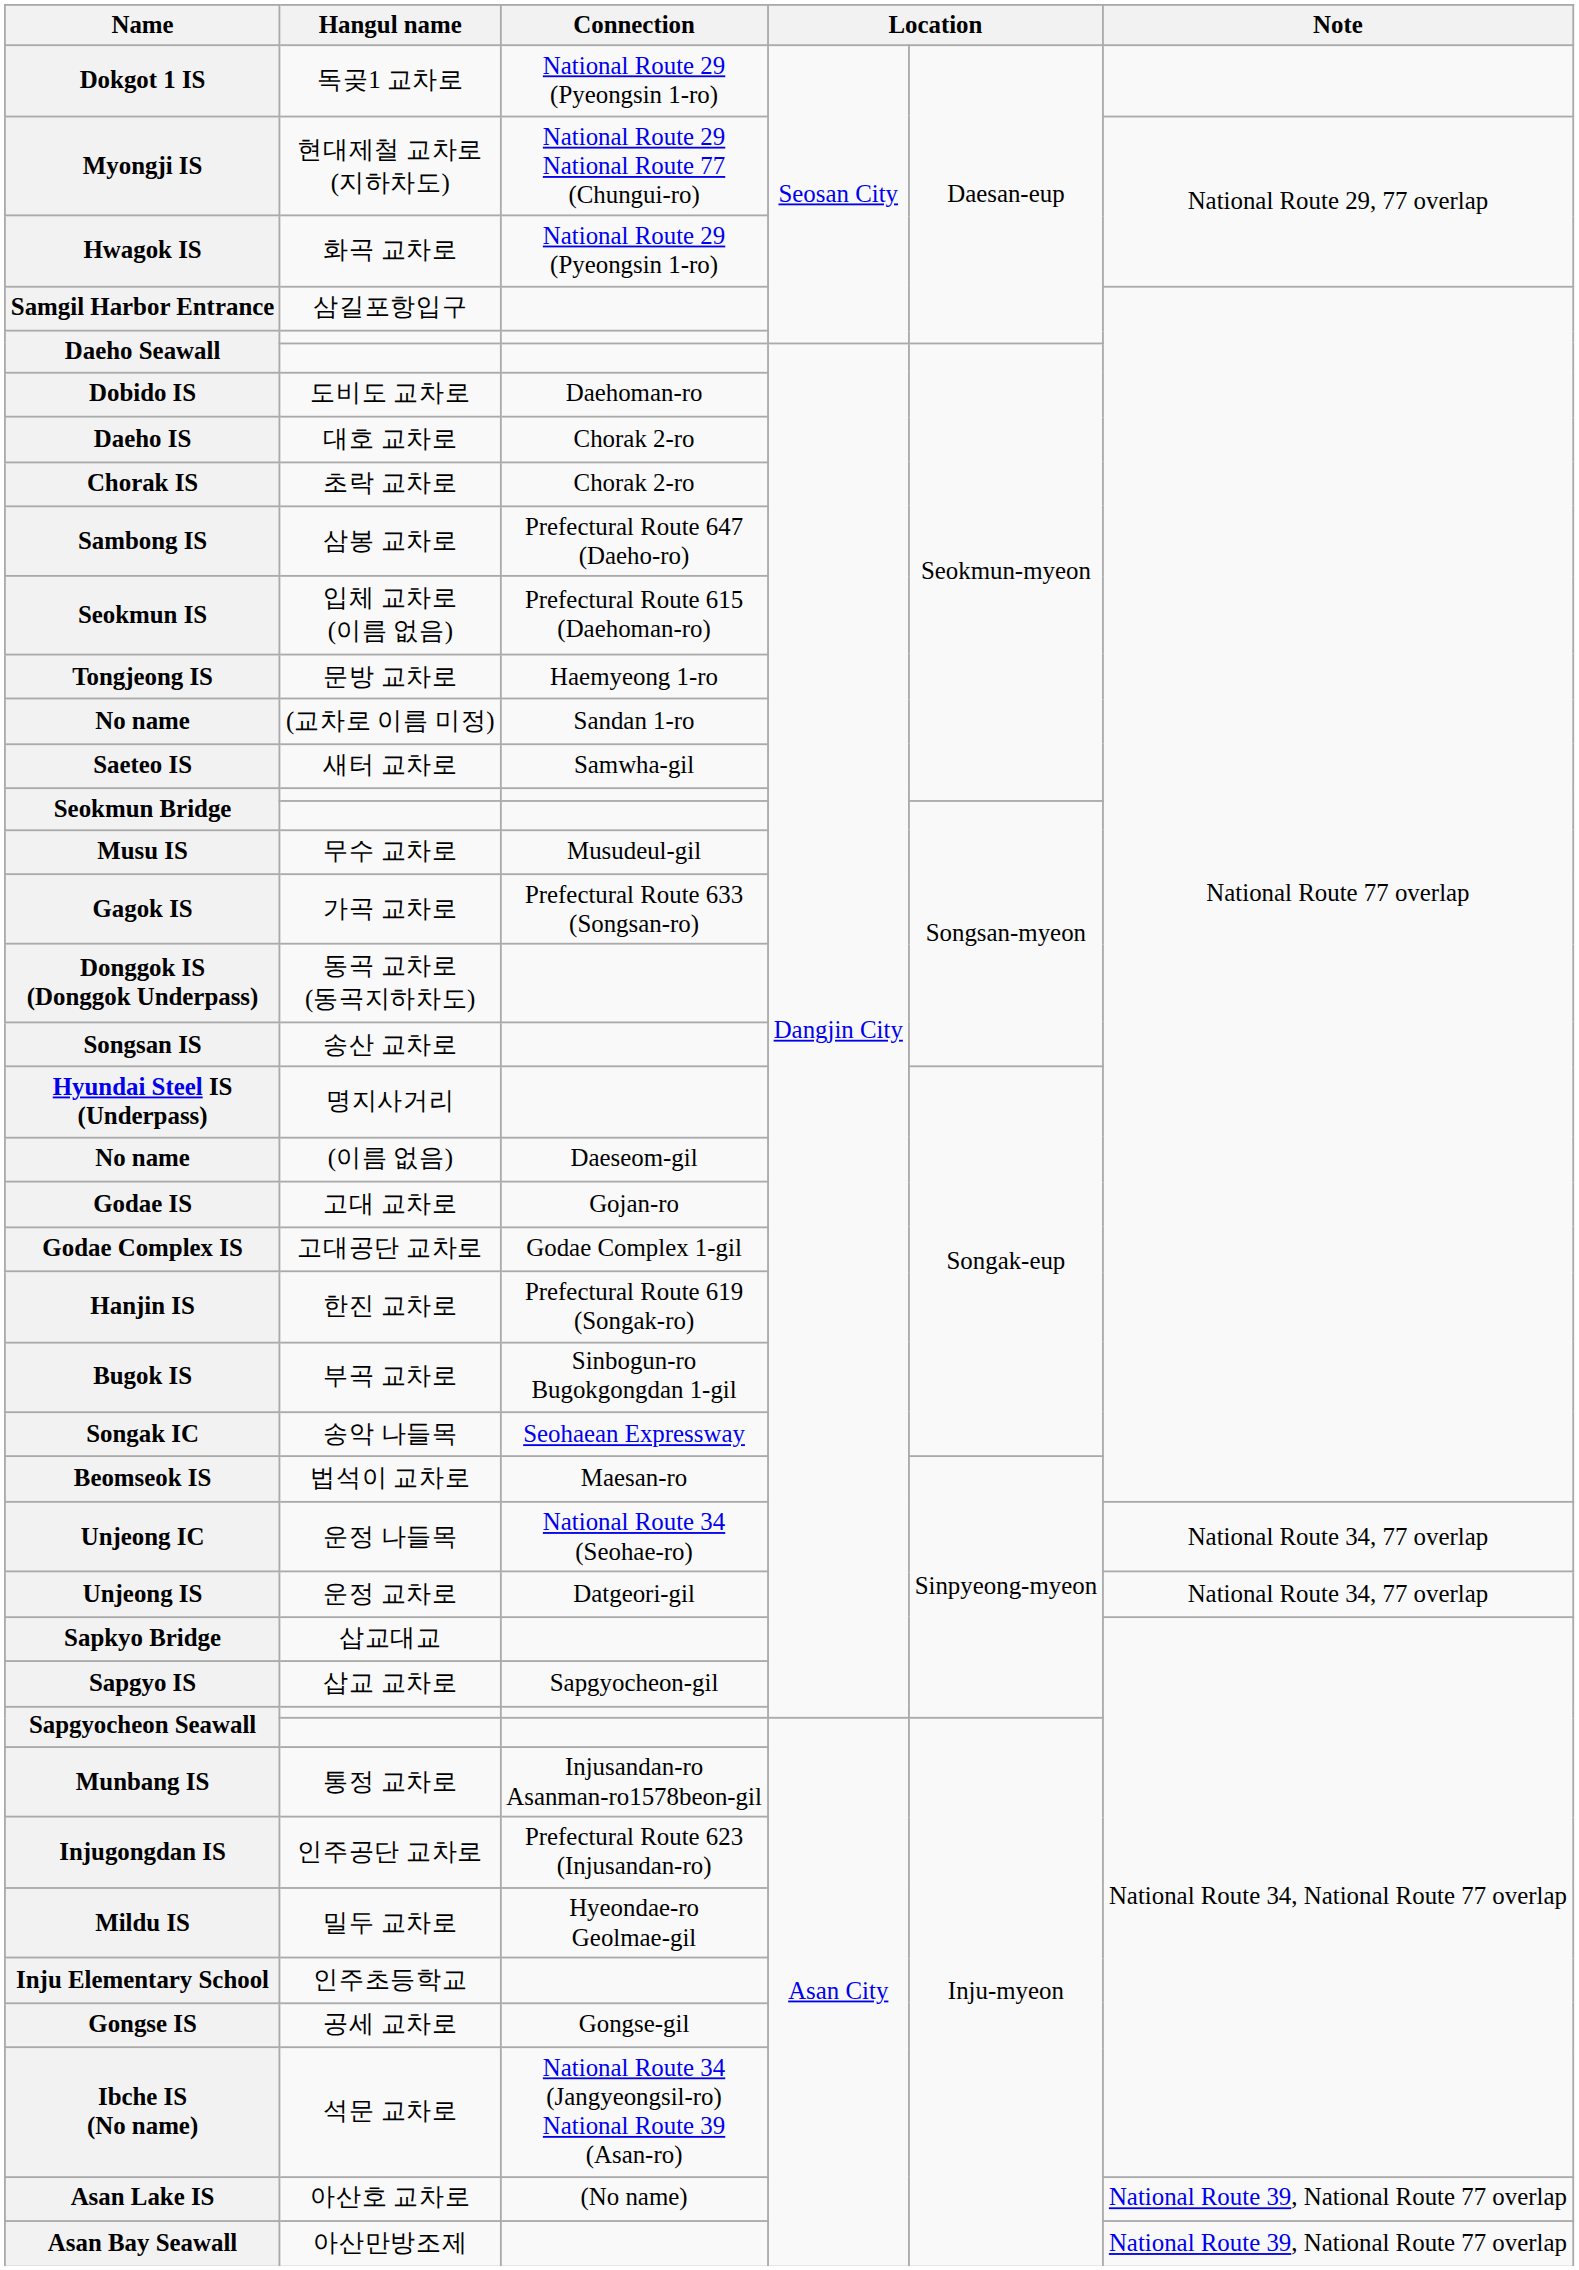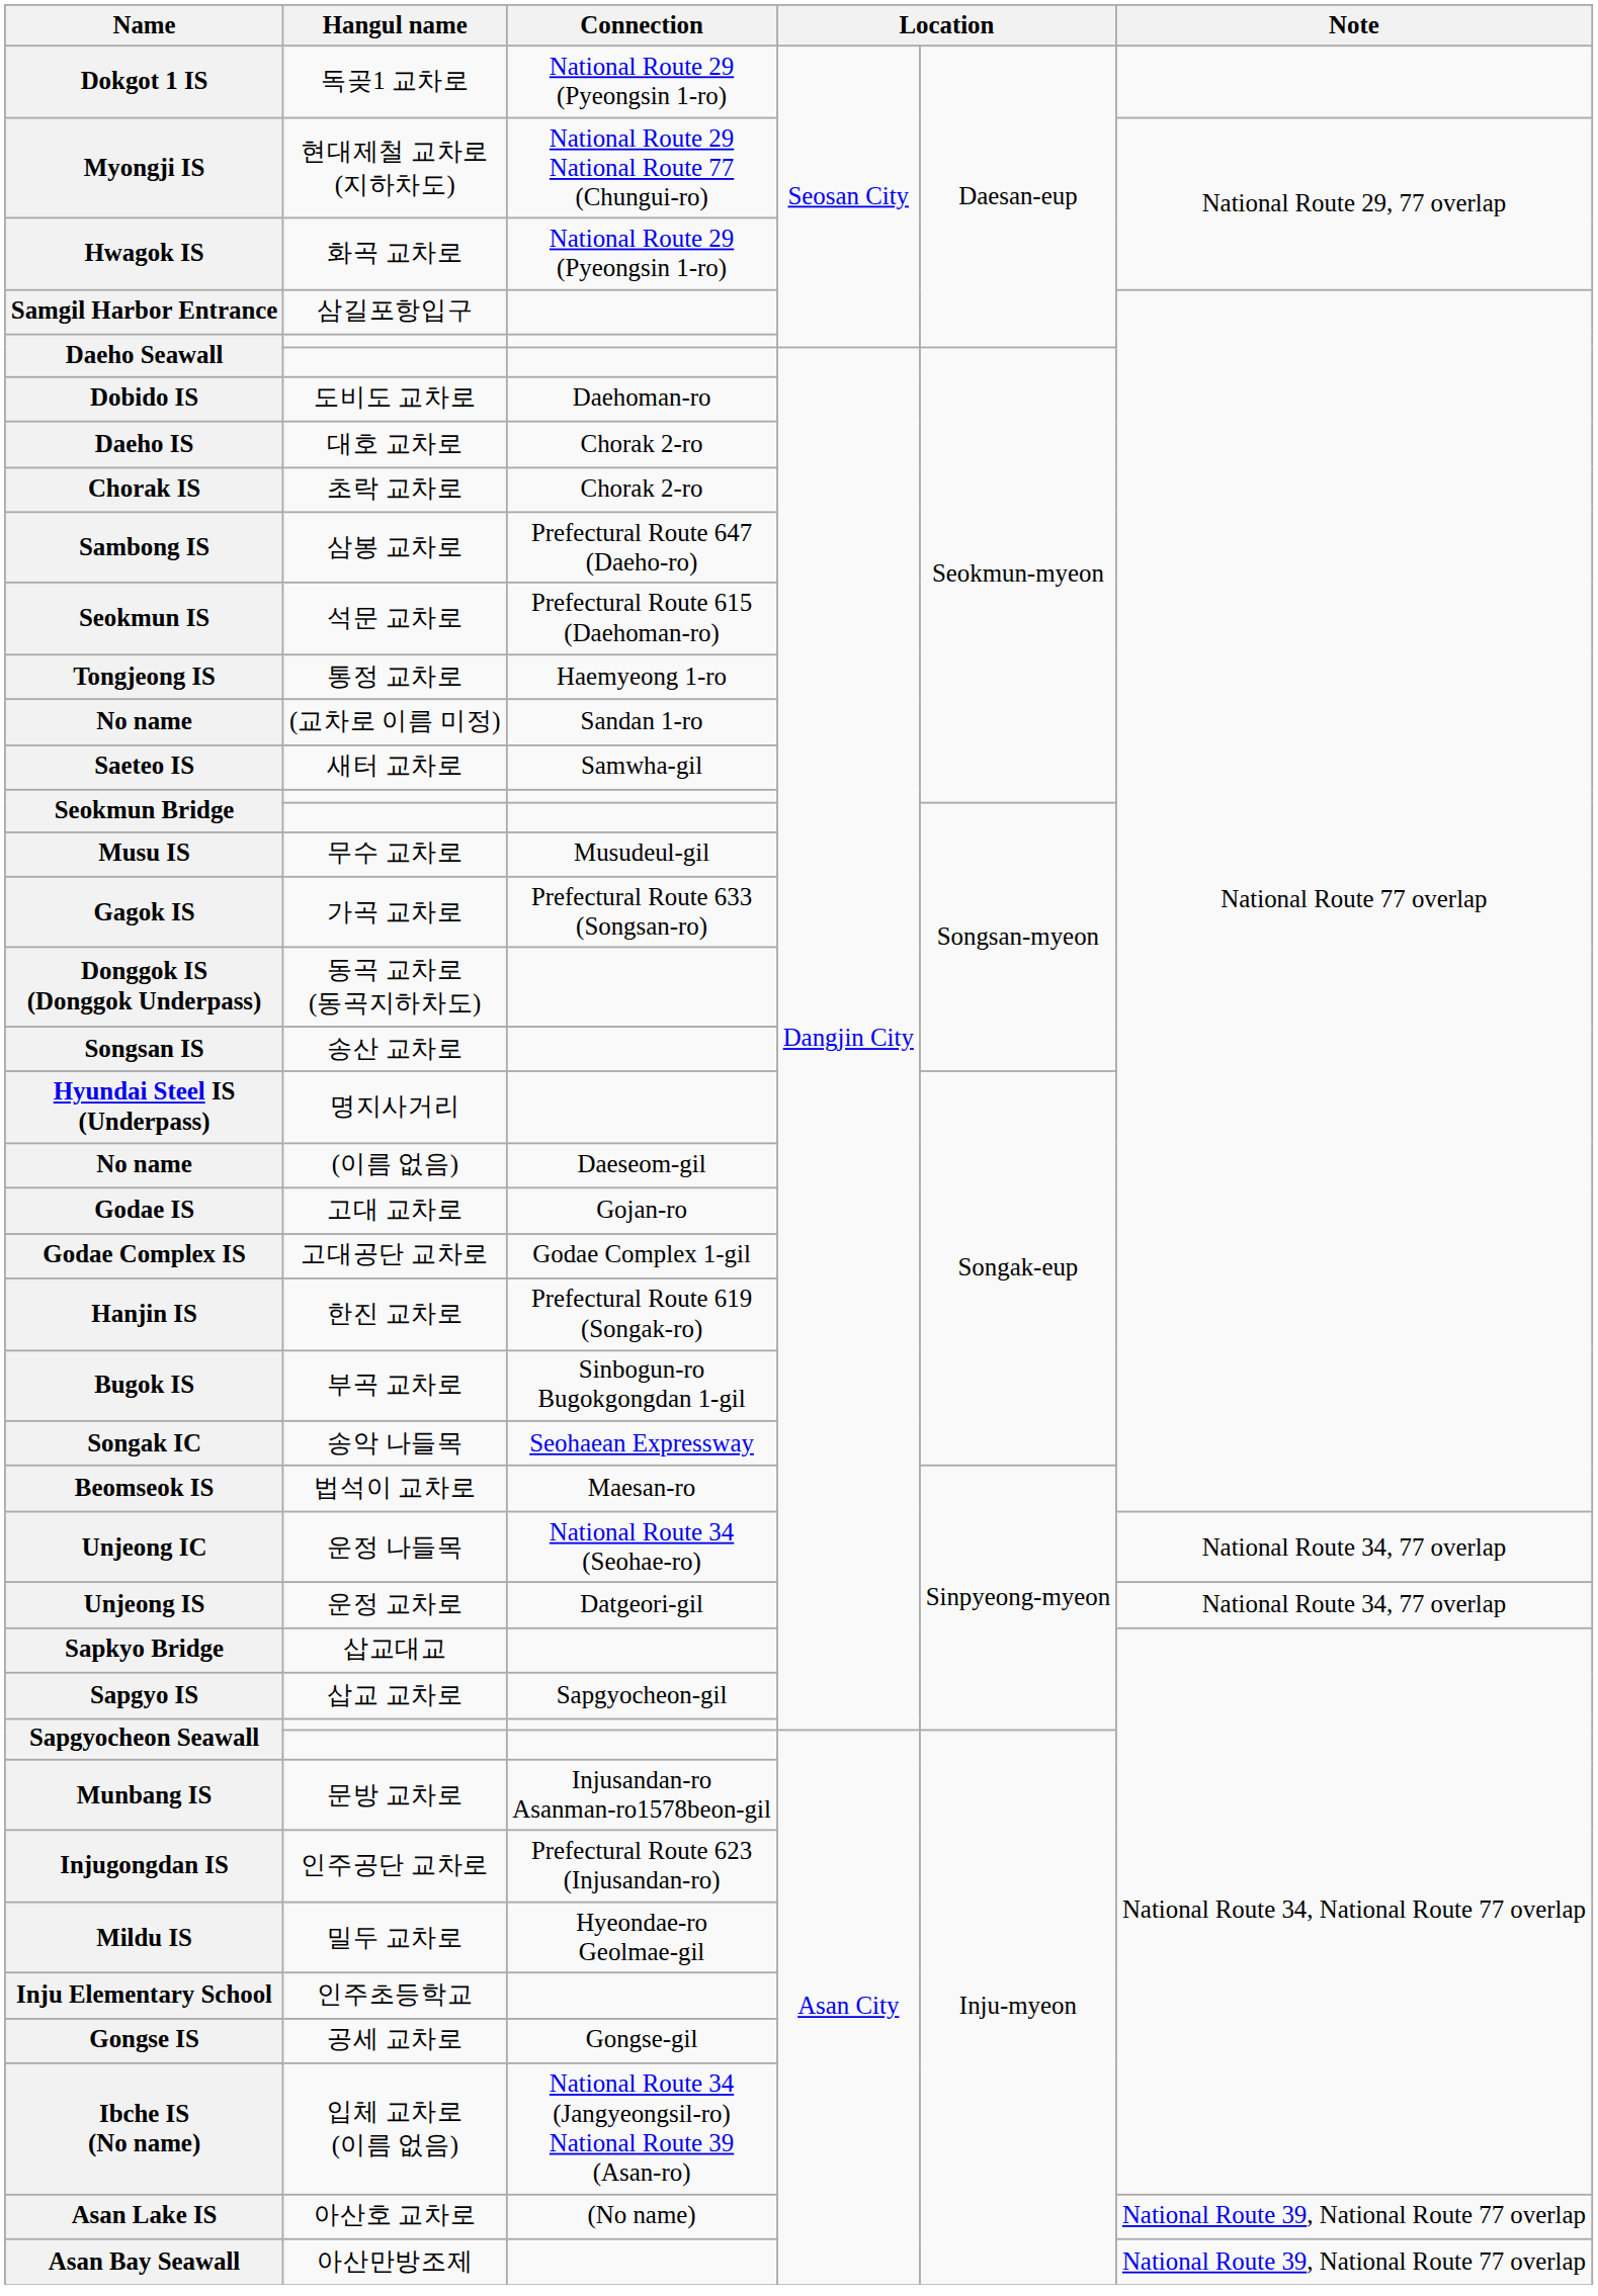Seokmun IS | Hangul name: 입체 교차로 (이름 없음) -> 석문 교차로
Tongjeong IS | Hangul name: 문방 교차로 -> 통정 교차로
Munbang IS | Hangul name: 통정 교차로 -> 문방 교차로
Ibche IS (No name) | Hangul name: 석문 교차로 -> 입체 교차로 (이름 없음)
